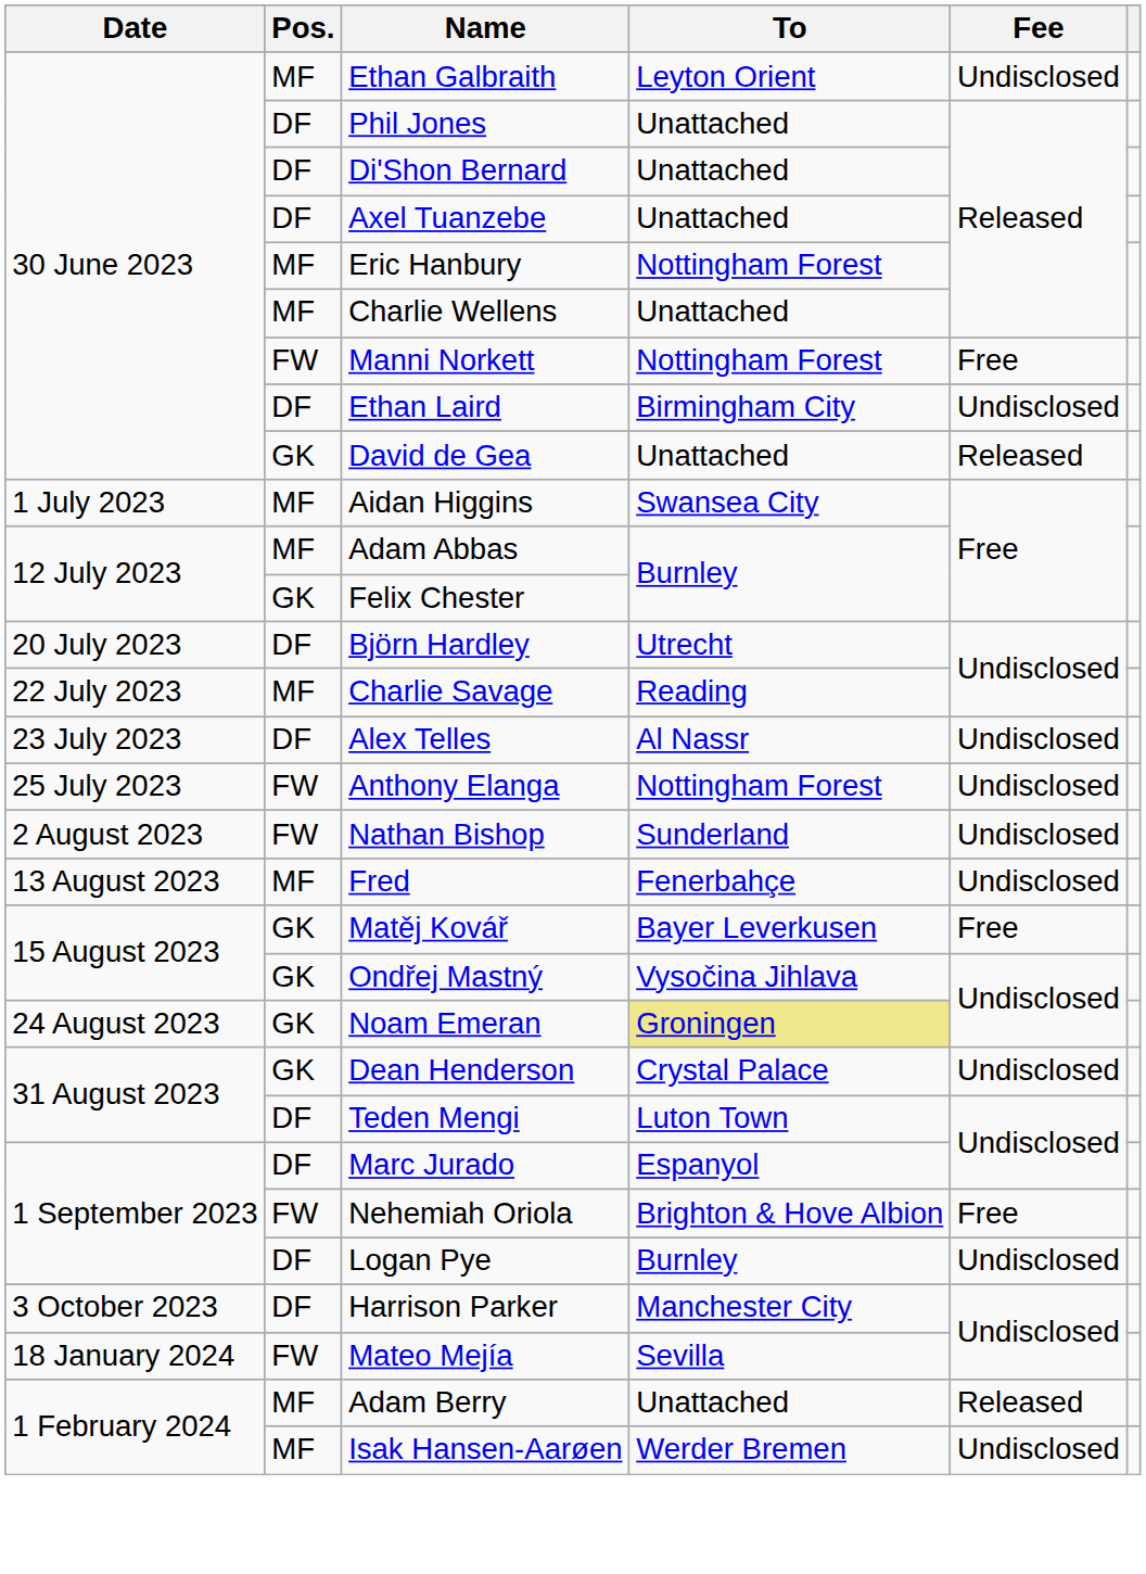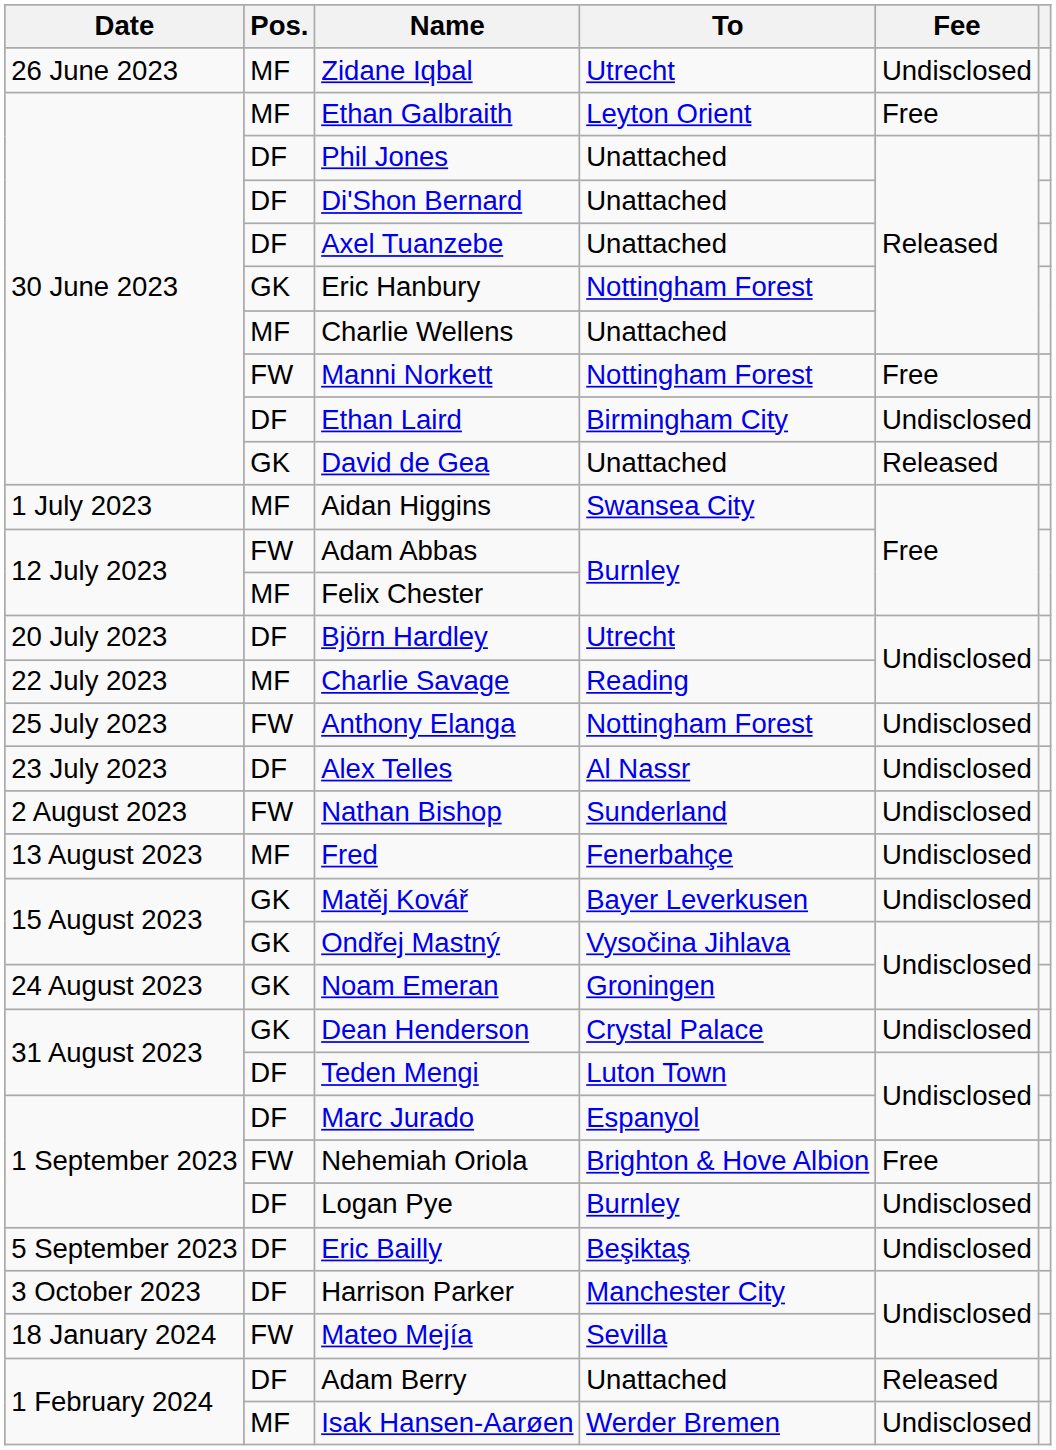+ row: 26 June 2023 | MF | Zidane Iqbal | Utrecht | Undisclosed
Ethan Galbraith | Fee: Undisclosed -> Free
Eric Hanbury | Pos.: MF -> GK
Adam Abbas | Pos.: MF -> FW
Felix Chester | Pos.: GK -> MF
rows swapped: Alex Telles <-> Anthony Elanga
Matěj Kovář | Fee: Free -> Undisclosed
Noam Emeran | To: khaki background -> no background
+ row: 5 September 2023 | DF | Eric Bailly | Beşiktaş | Undisclosed
Adam Berry | Pos.: MF -> DF
